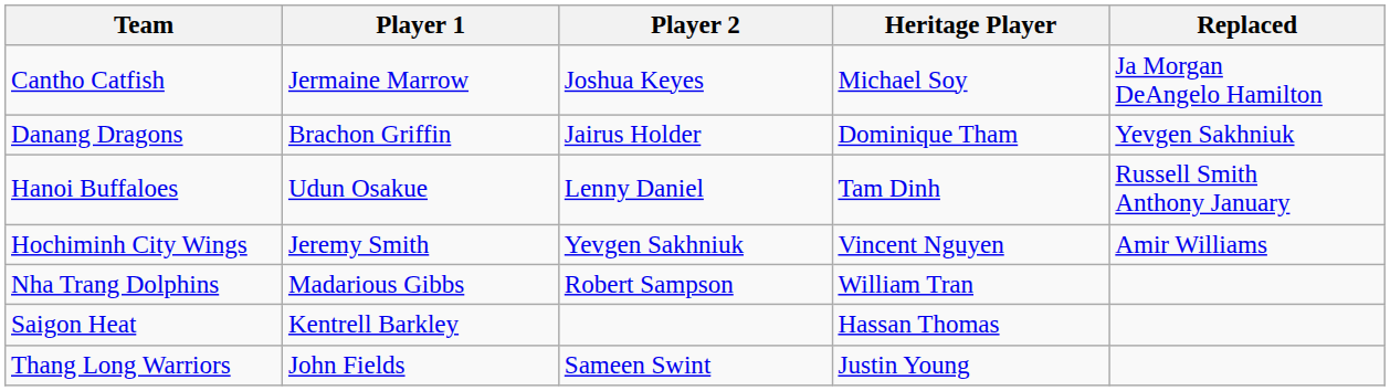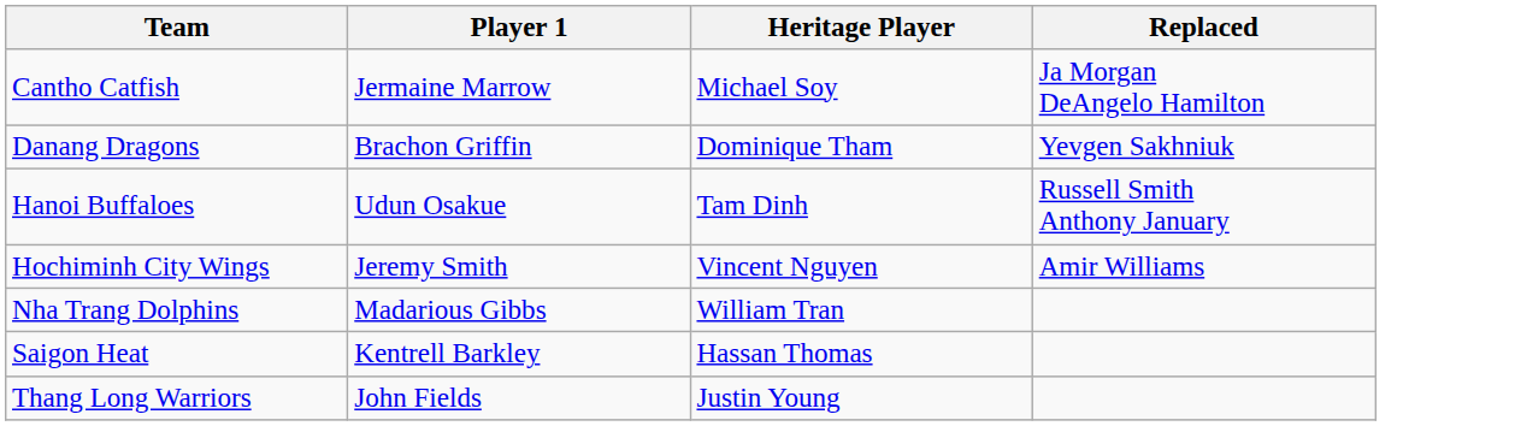- column: Player 2 | Joshua Keyes | Jairus Holder | Lenny Daniel | Yevgen Sakhniuk | Robert Sampson | Sameen Swint
